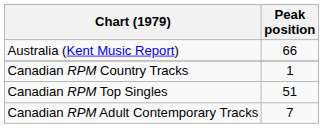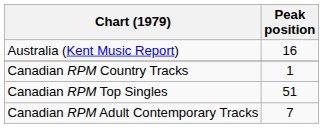Australia (Kent Music Report) | Peak position: 66 -> 16
